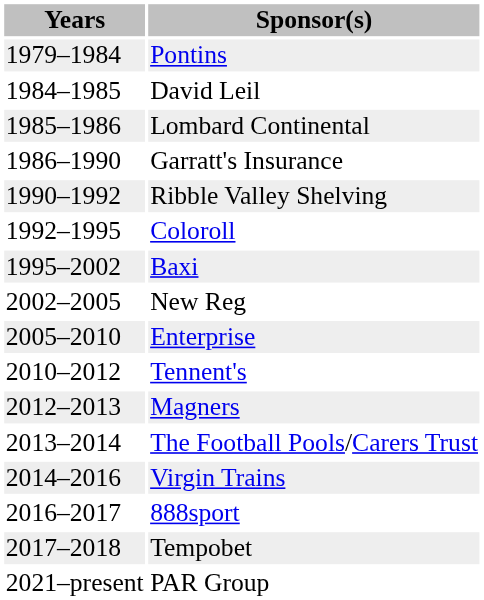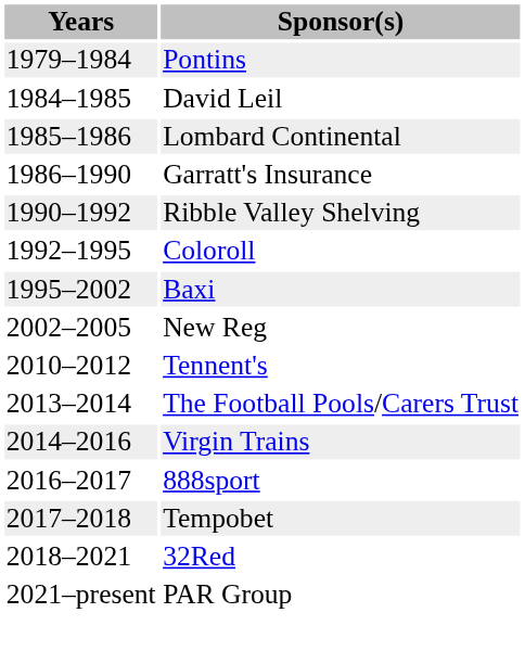- row: 2005–2010 | Enterprise
- row: 2012–2013 | Magners
+ row: 2018–2021 | 32Red
